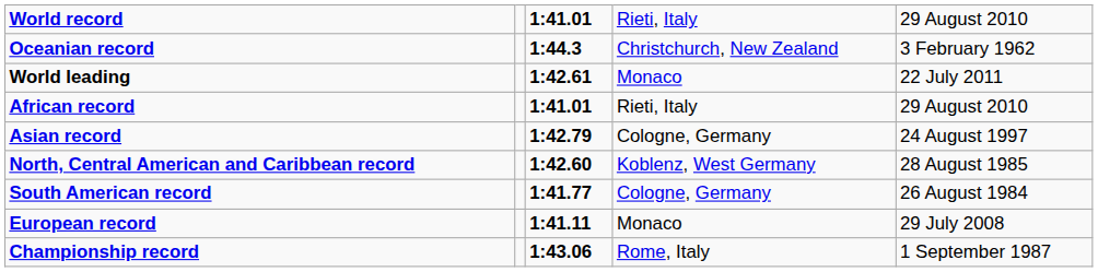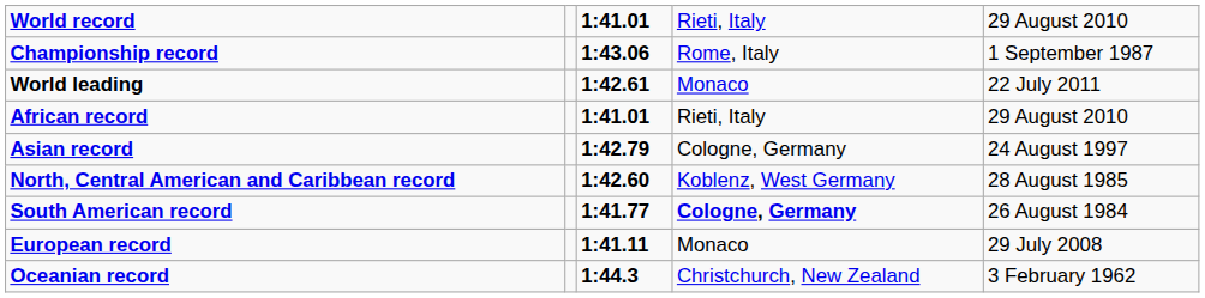rows swapped: Championship record <-> Oceanian record
South American record | column 4: normal -> bold
